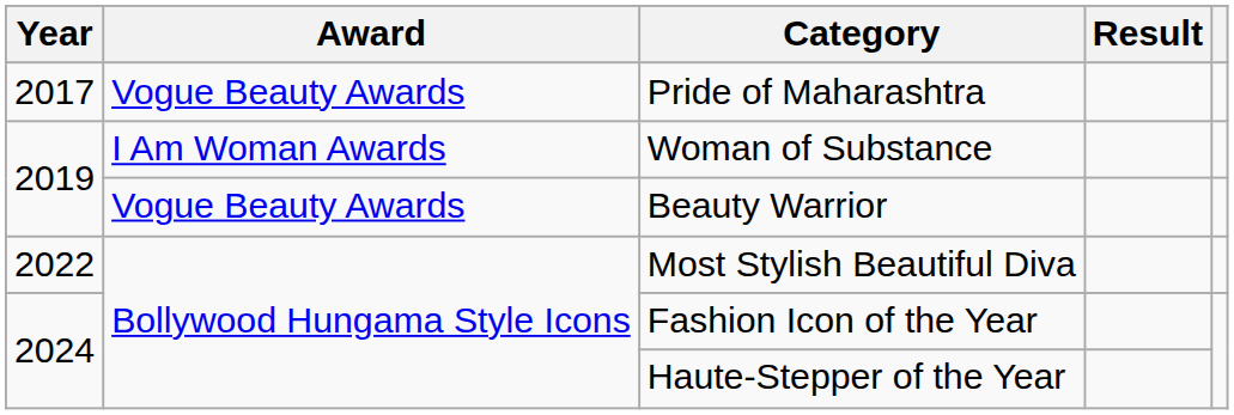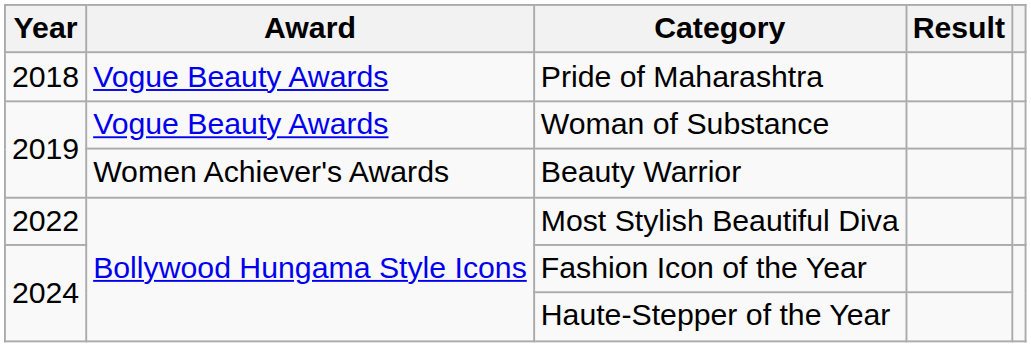Pride of Maharashtra | Year: 2017 -> 2018
Woman of Substance | Award: I Am Woman Awards -> Vogue Beauty Awards
Beauty Warrior | Award: Vogue Beauty Awards -> Women Achiever's Awards
